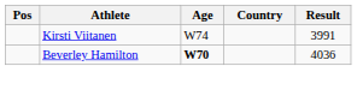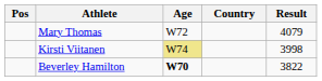+ row: Mary Thomas | W72 | 4079
Kirsti Viitanen | Age: no background -> khaki background
Kirsti Viitanen | Result: 3991 -> 3998
Beverley Hamilton | Result: 4036 -> 3822
